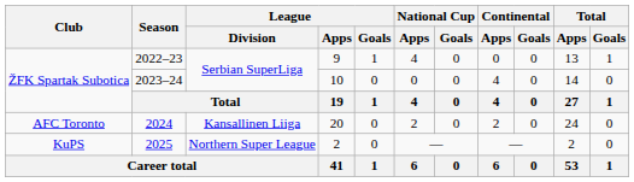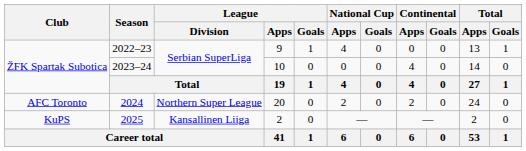2024 | League / Division: Kansallinen Liiga -> Northern Super League
2025 | League / Division: Northern Super League -> Kansallinen Liiga
